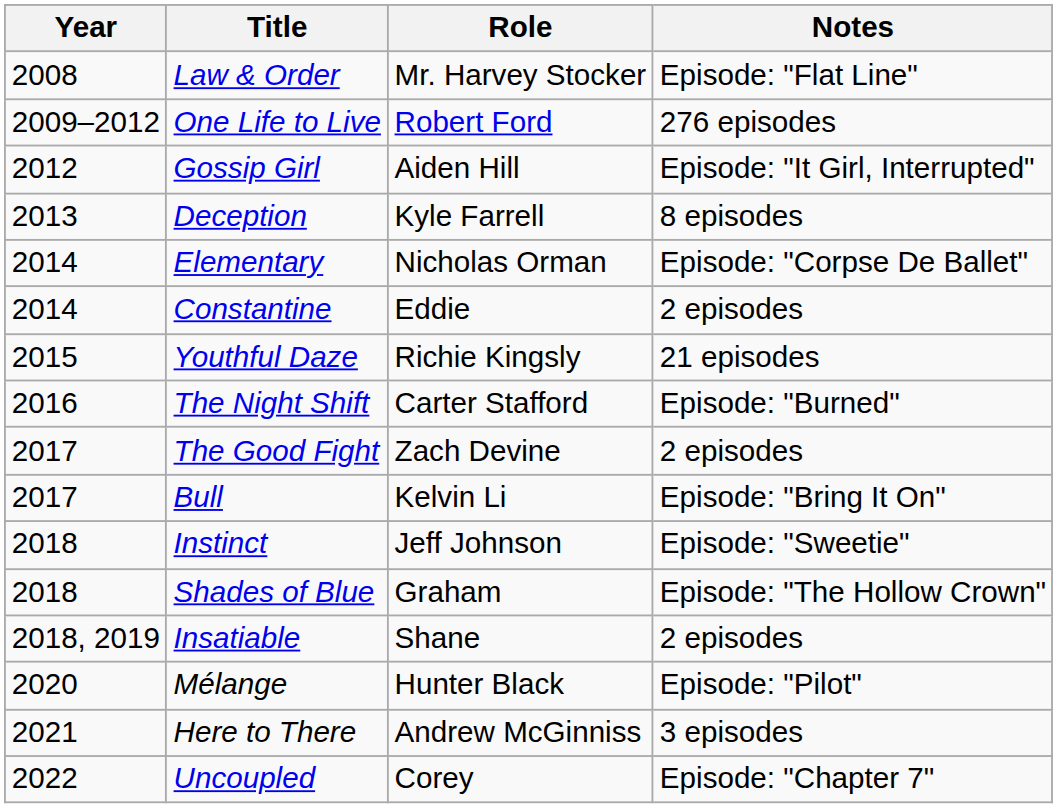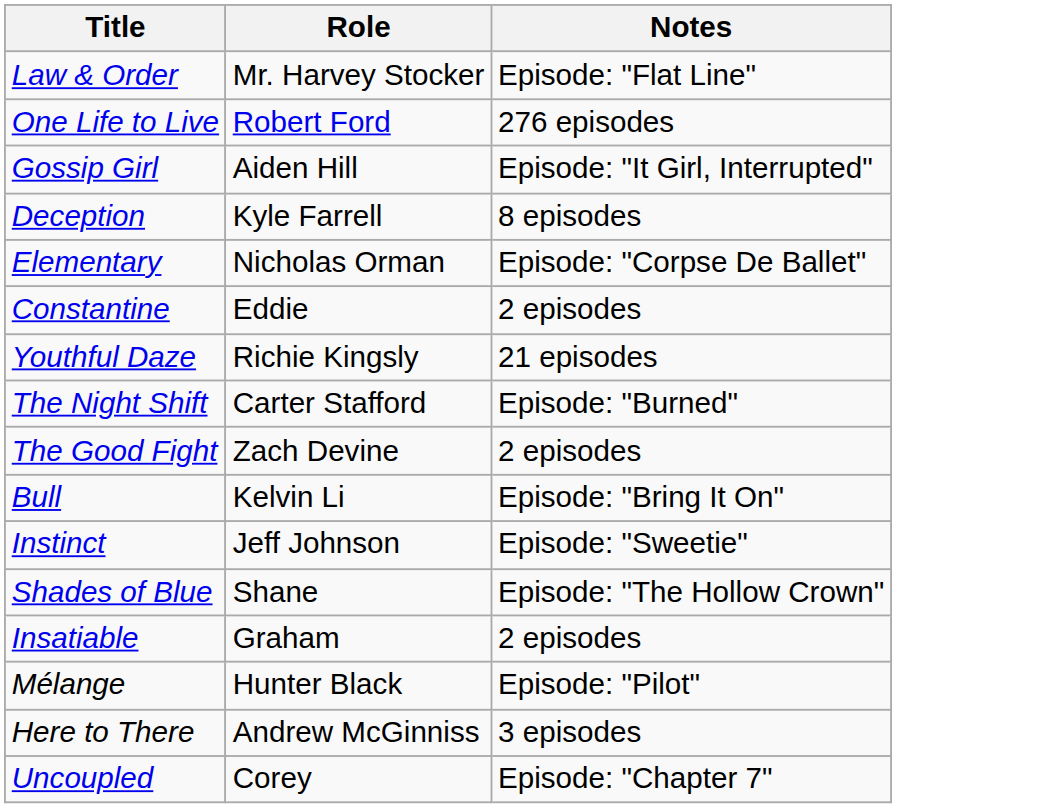- column: Year | 2008 | 2009–2012 | 2012 | 2013 | 2014 | 2014 | 2015 | 2016 | 2017 | 2017 | 2018 | 2018 | 2018, 2019 | 2020 | 2021 | 2022
Shades of Blue | Role: Graham -> Shane
Insatiable | Role: Shane -> Graham
